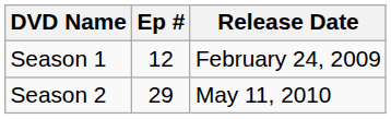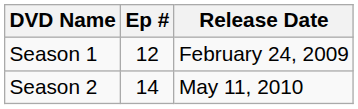Season 2 | Ep #: 29 -> 14
